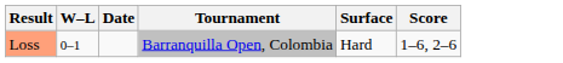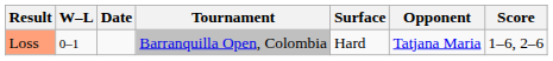+ column: Opponent | Tatjana Maria
